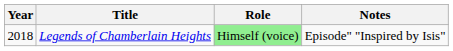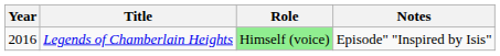Legends of Chamberlain Heights | Year: 2018 -> 2016
